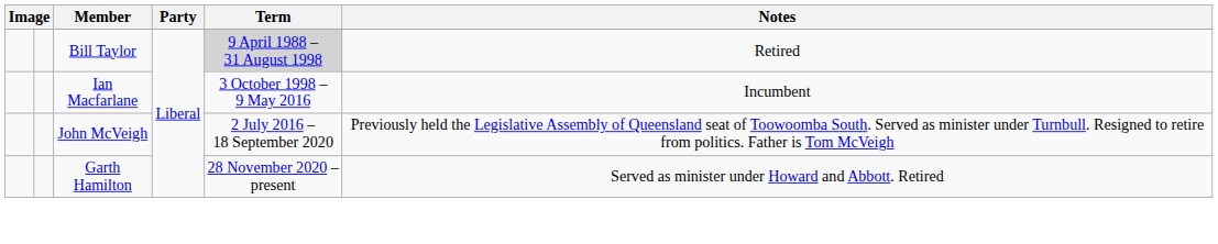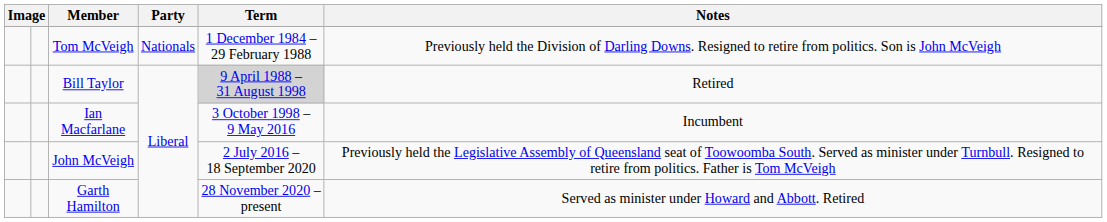+ row: Tom McVeigh | Nationals | 1 December 1984 – 29 February 1988 | Previously held the Division of Darling Downs. Resigned to retire from politics. Son is John McVeigh
